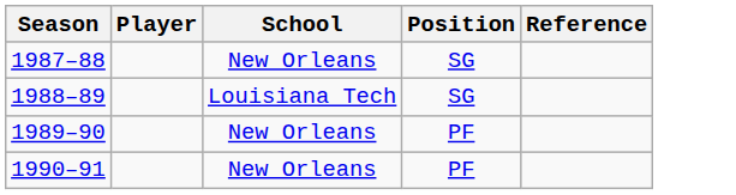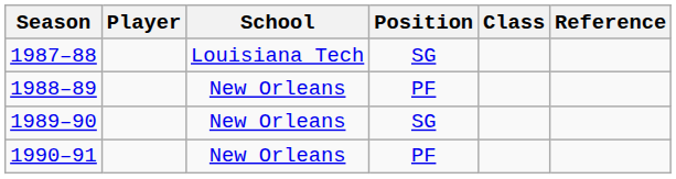+ column: Class
1987–88 | School: New Orleans -> Louisiana Tech
1988–89 | School: Louisiana Tech -> New Orleans
1988–89 | Position: SG -> PF
1989–90 | Position: PF -> SG
